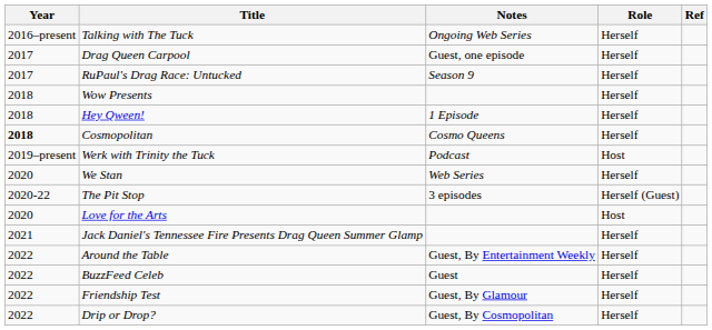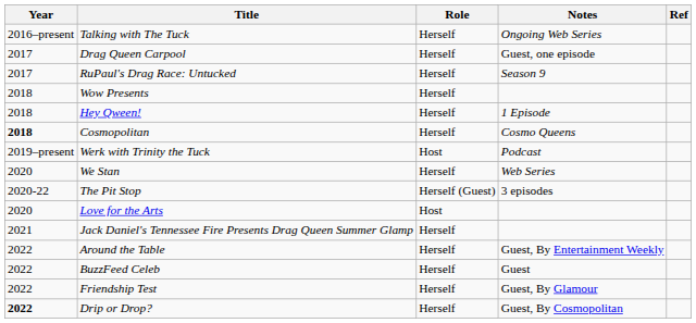columns swapped: Role <-> Notes
Drip or Drop? | Year: normal -> bold
